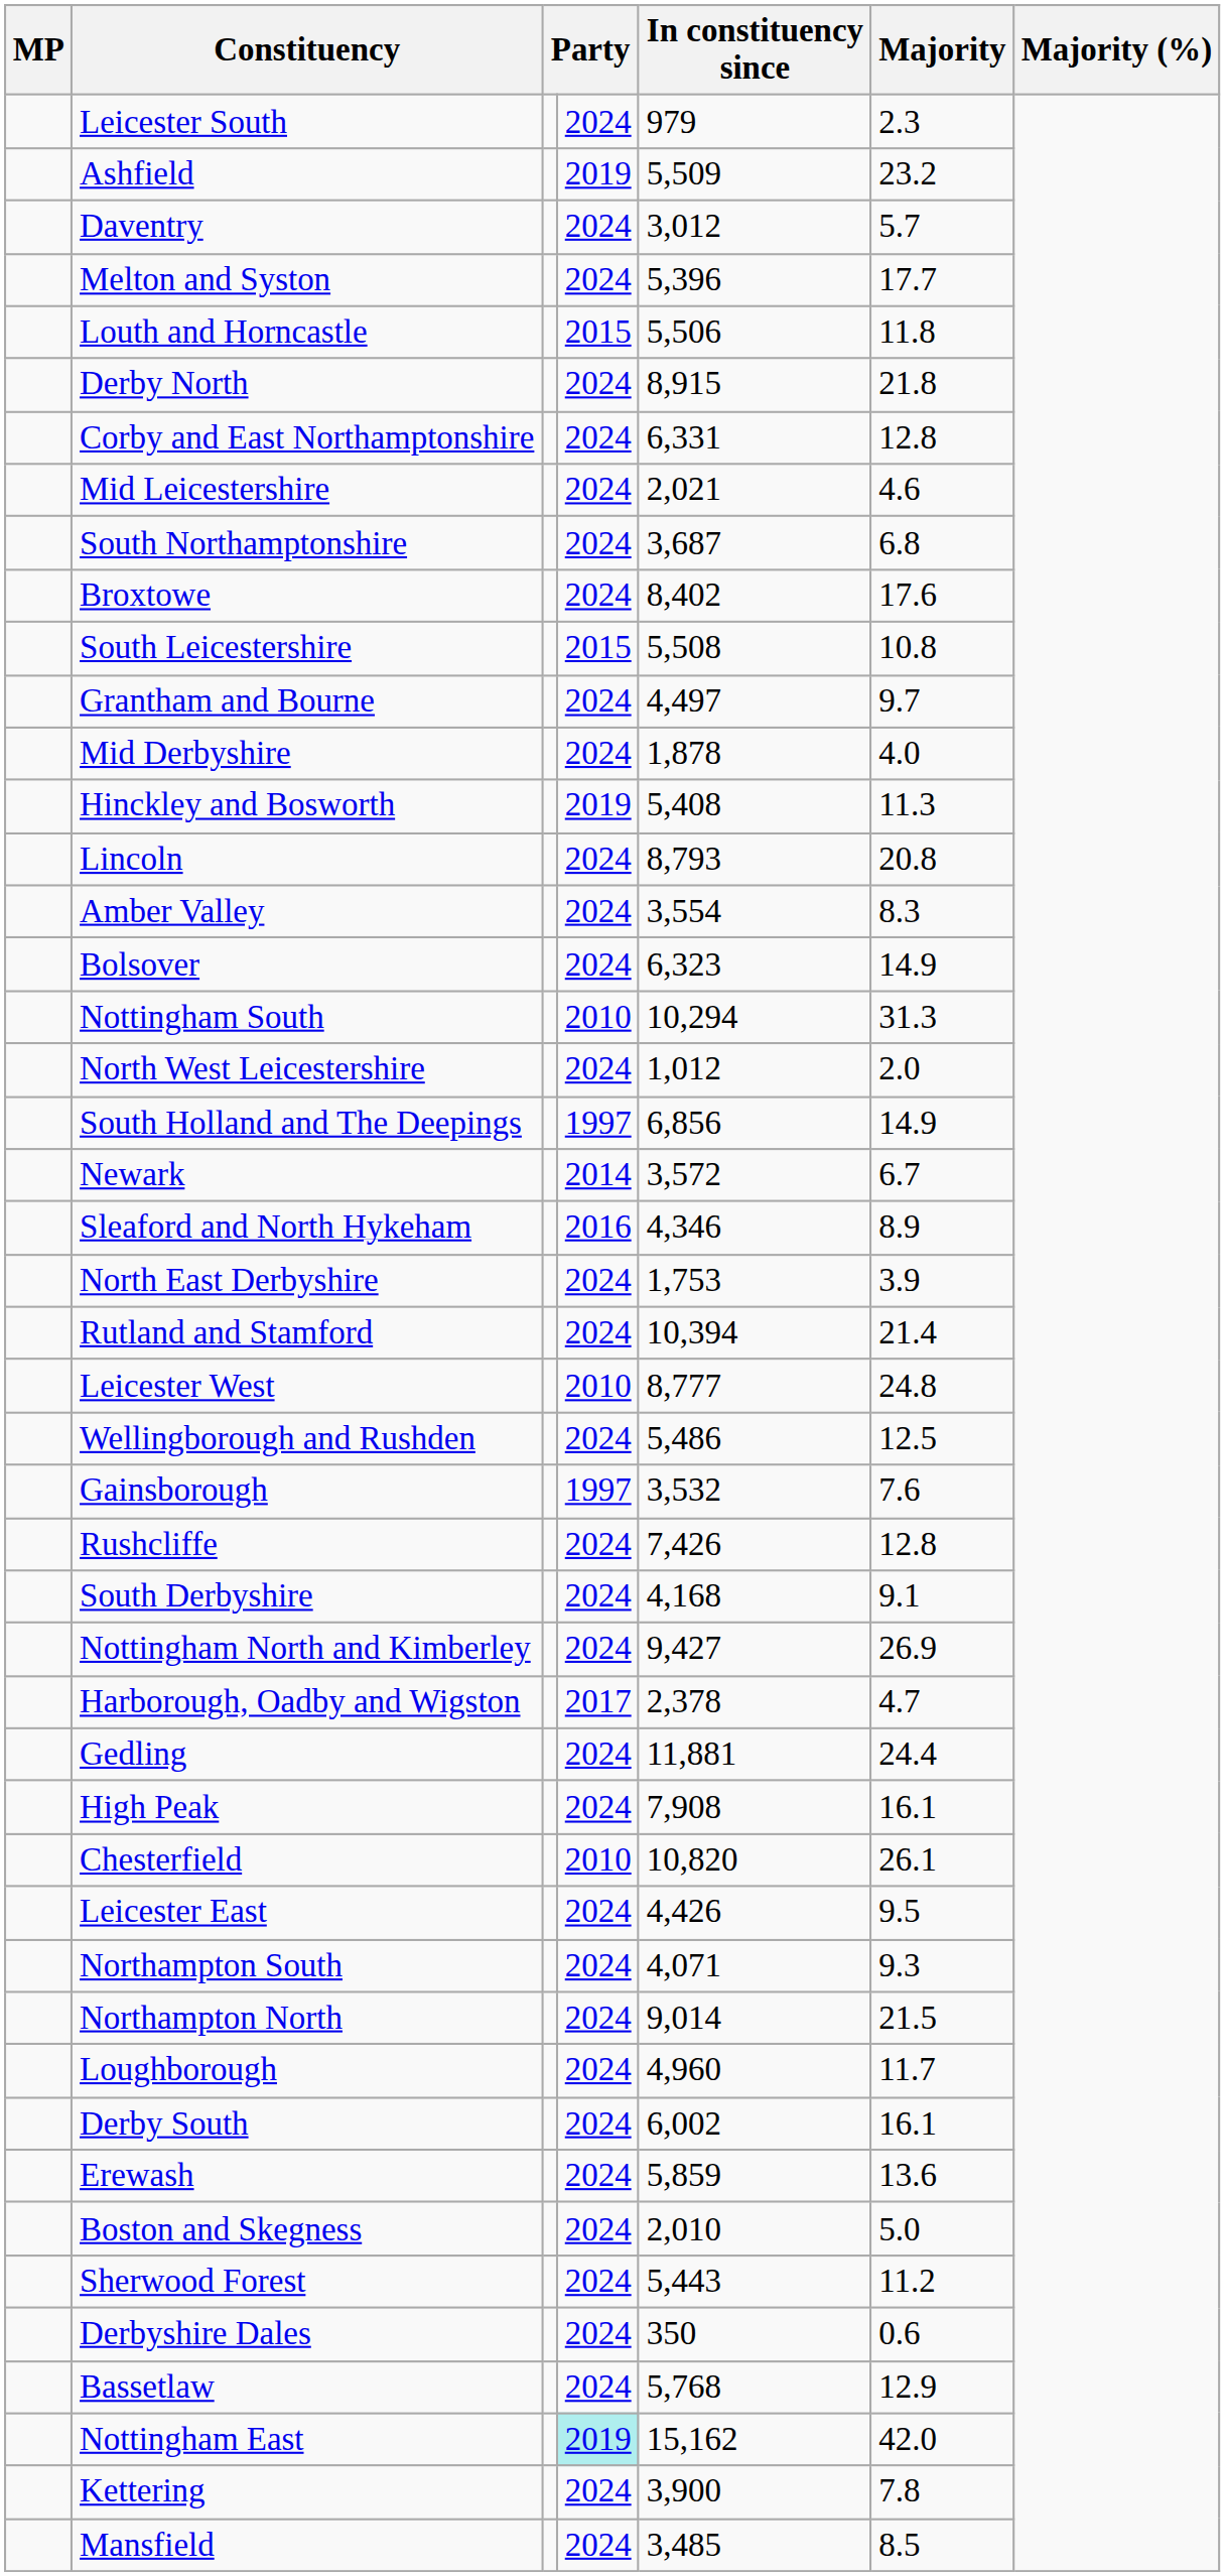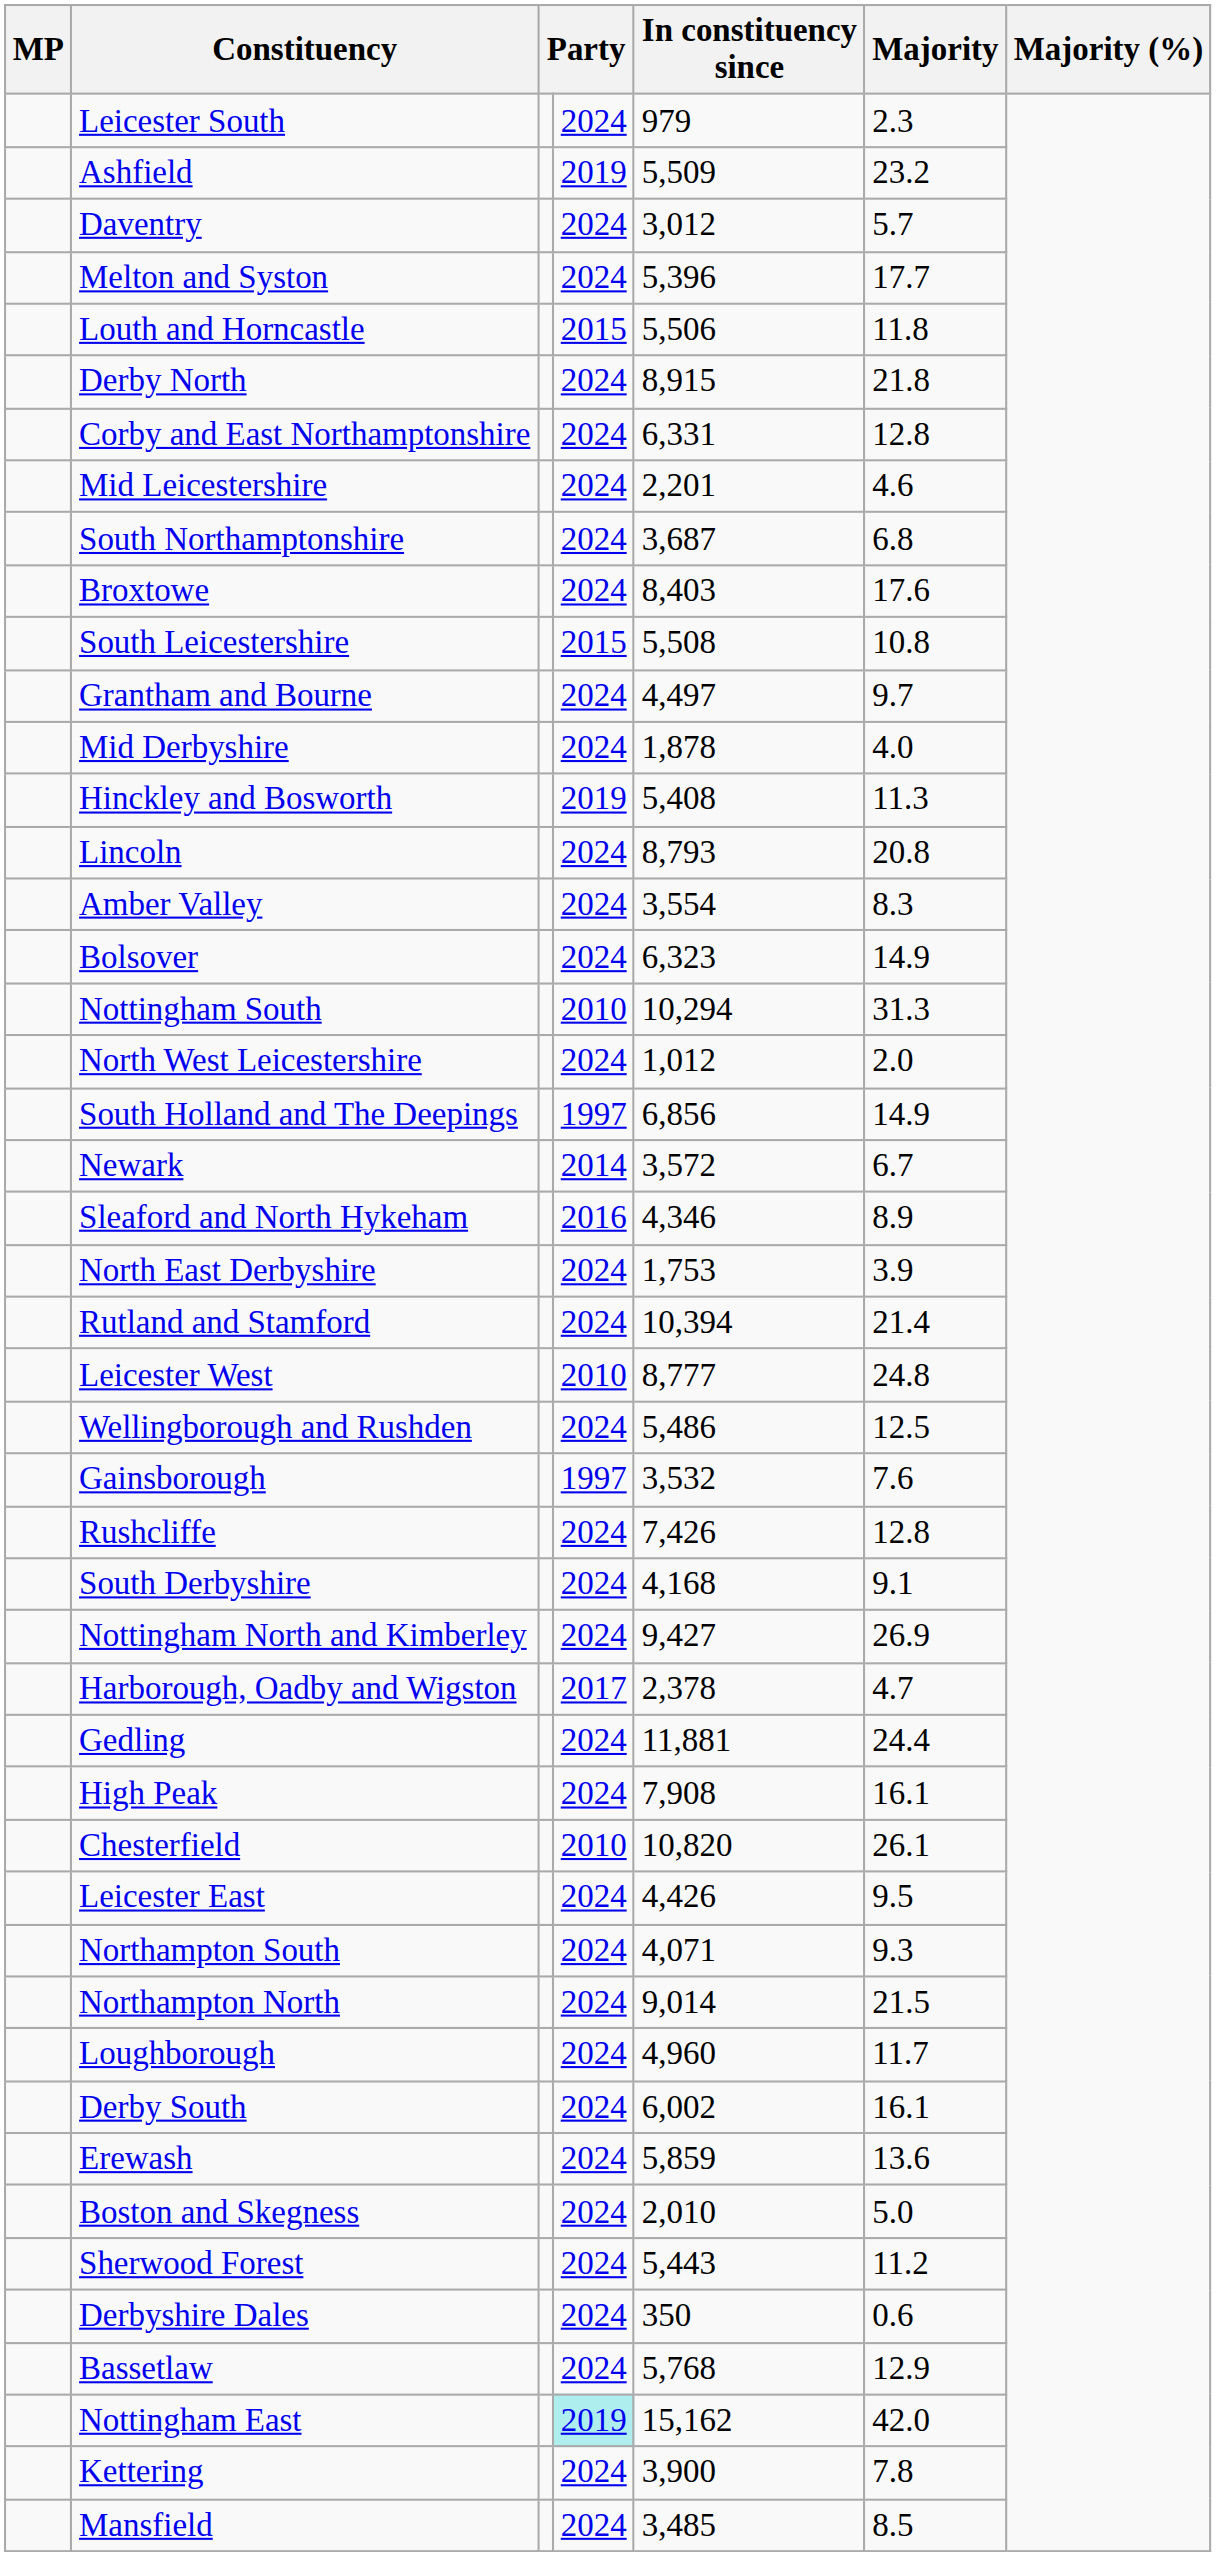Mid Leicestershire | In constituency since: 2,021 -> 2,201
Broxtowe | In constituency since: 8,402 -> 8,403
